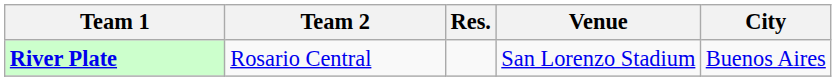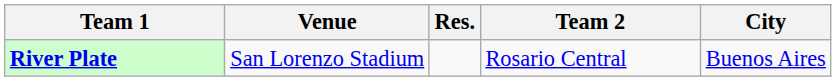columns swapped: Team 2 <-> Venue
